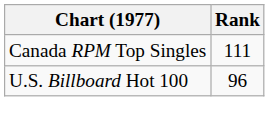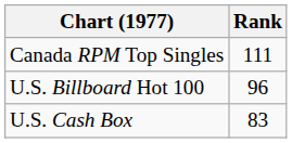+ row: U.S. Cash Box | 83
